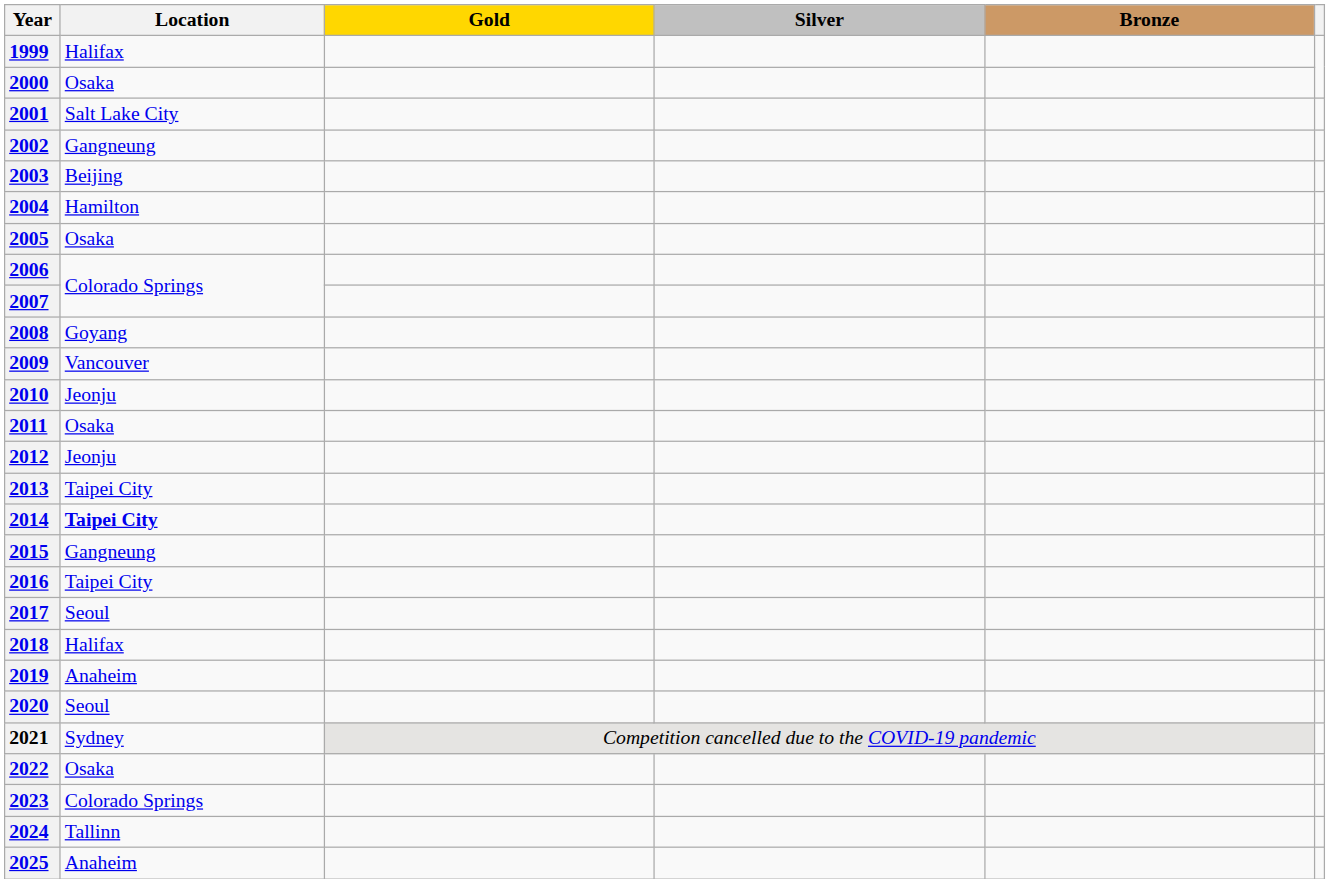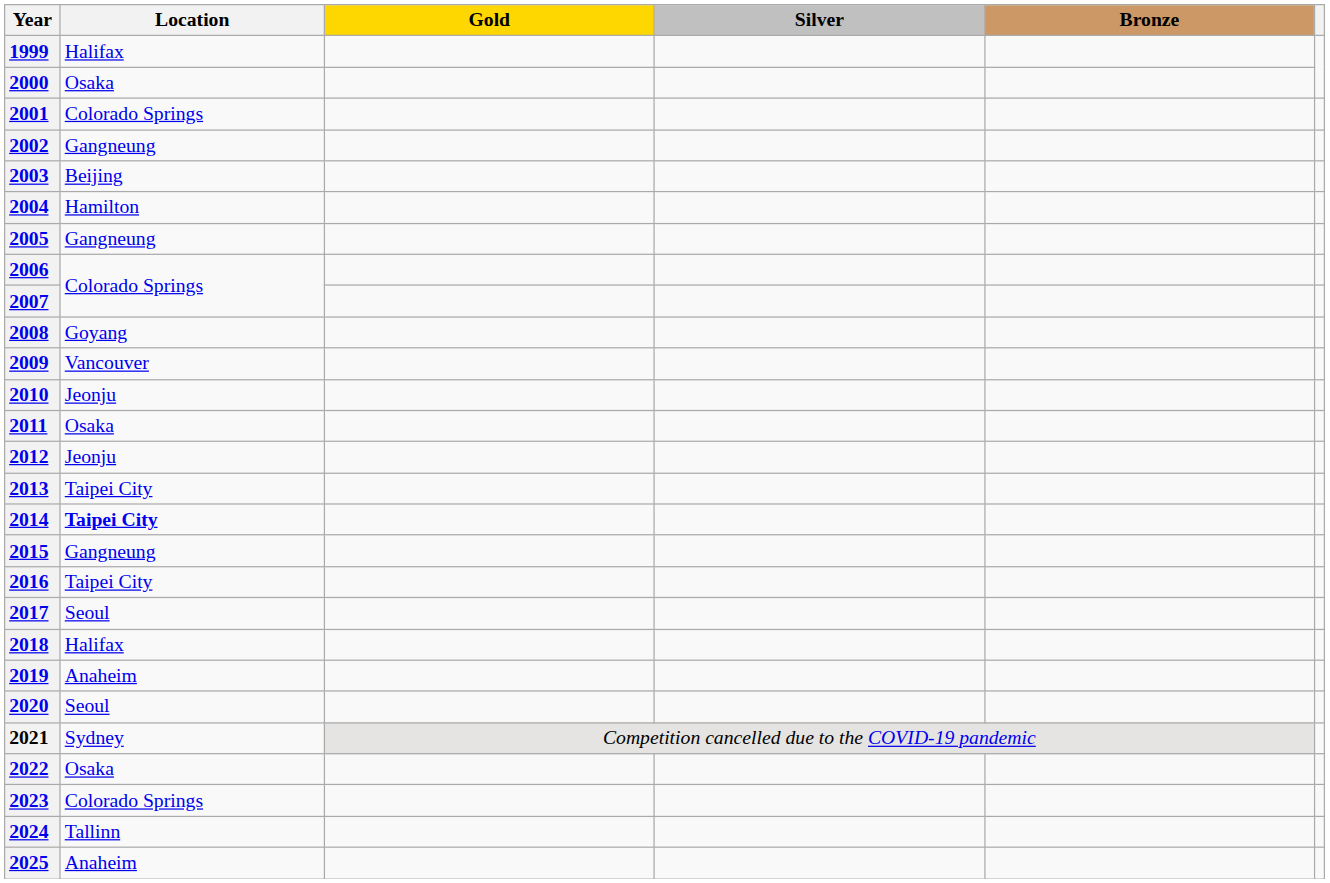2001 | Location: Salt Lake City -> Colorado Springs
2005 | Location: Osaka -> Gangneung
